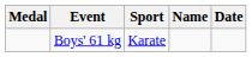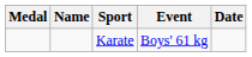columns swapped: Name <-> Event
